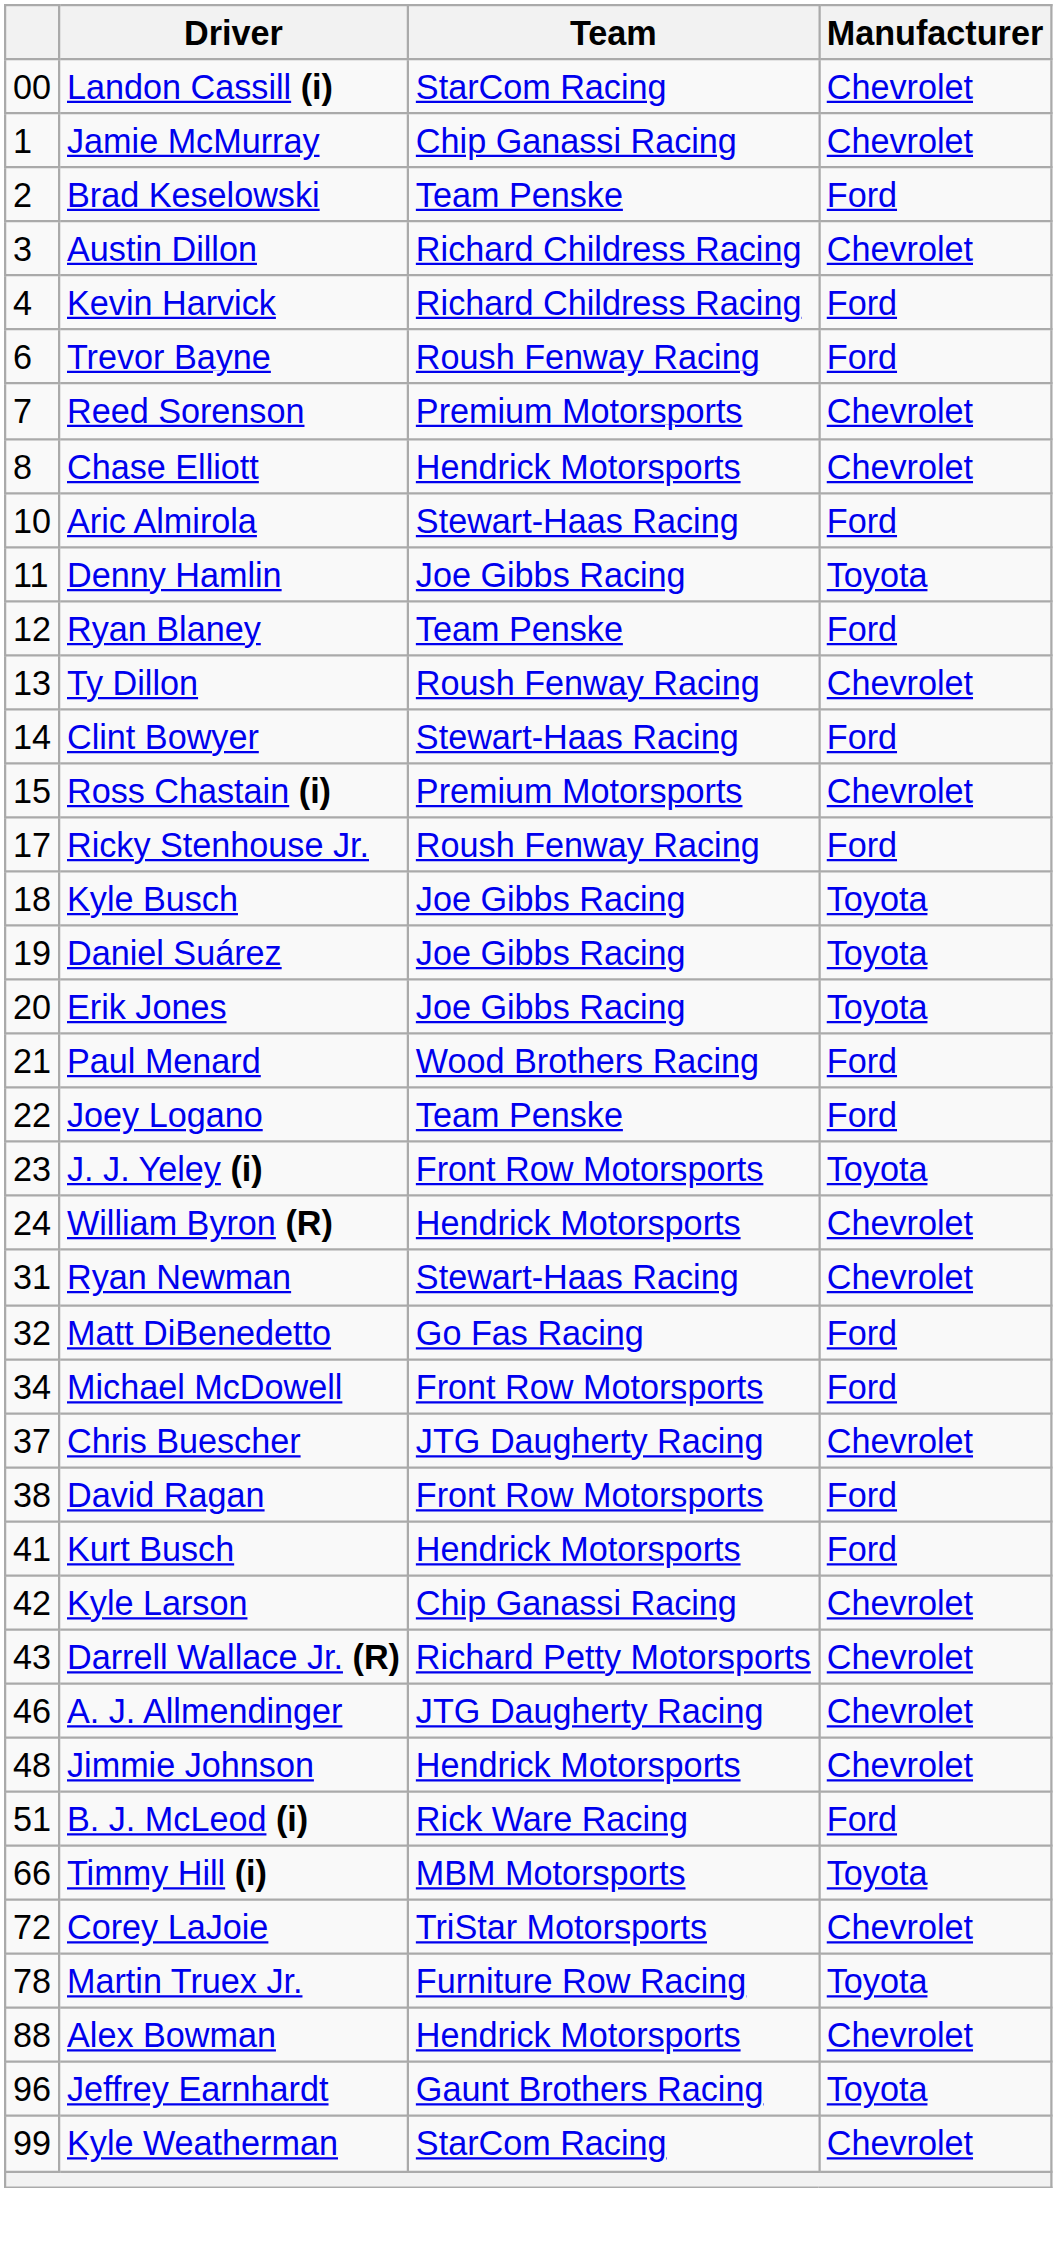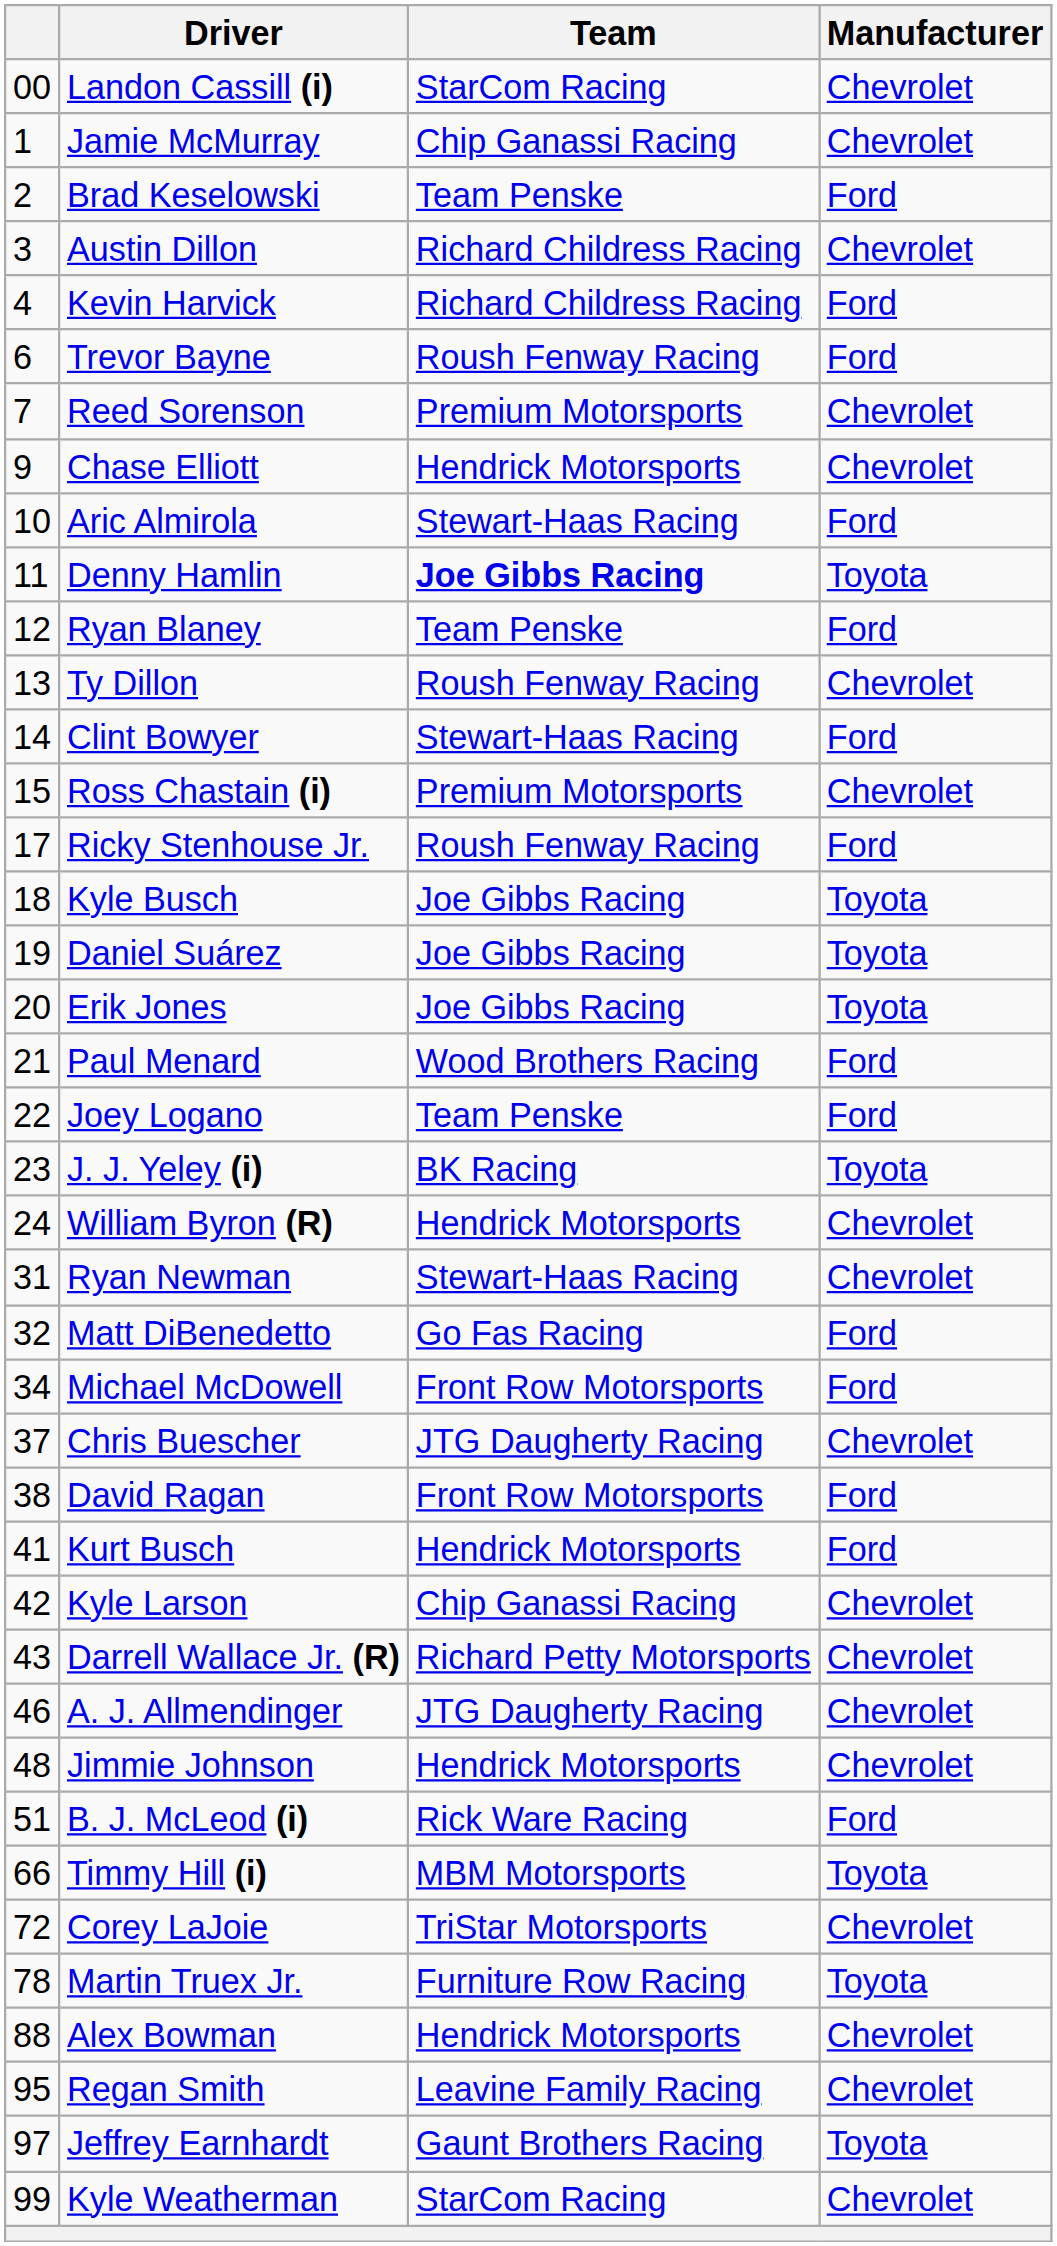Chase Elliott | column 1: 8 -> 9
Denny Hamlin | Team: normal -> bold
J. J. Yeley (i) | Team: Front Row Motorsports -> BK Racing
+ row: 95 | Regan Smith | Leavine Family Racing | Chevrolet
Jeffrey Earnhardt | column 1: 96 -> 97
